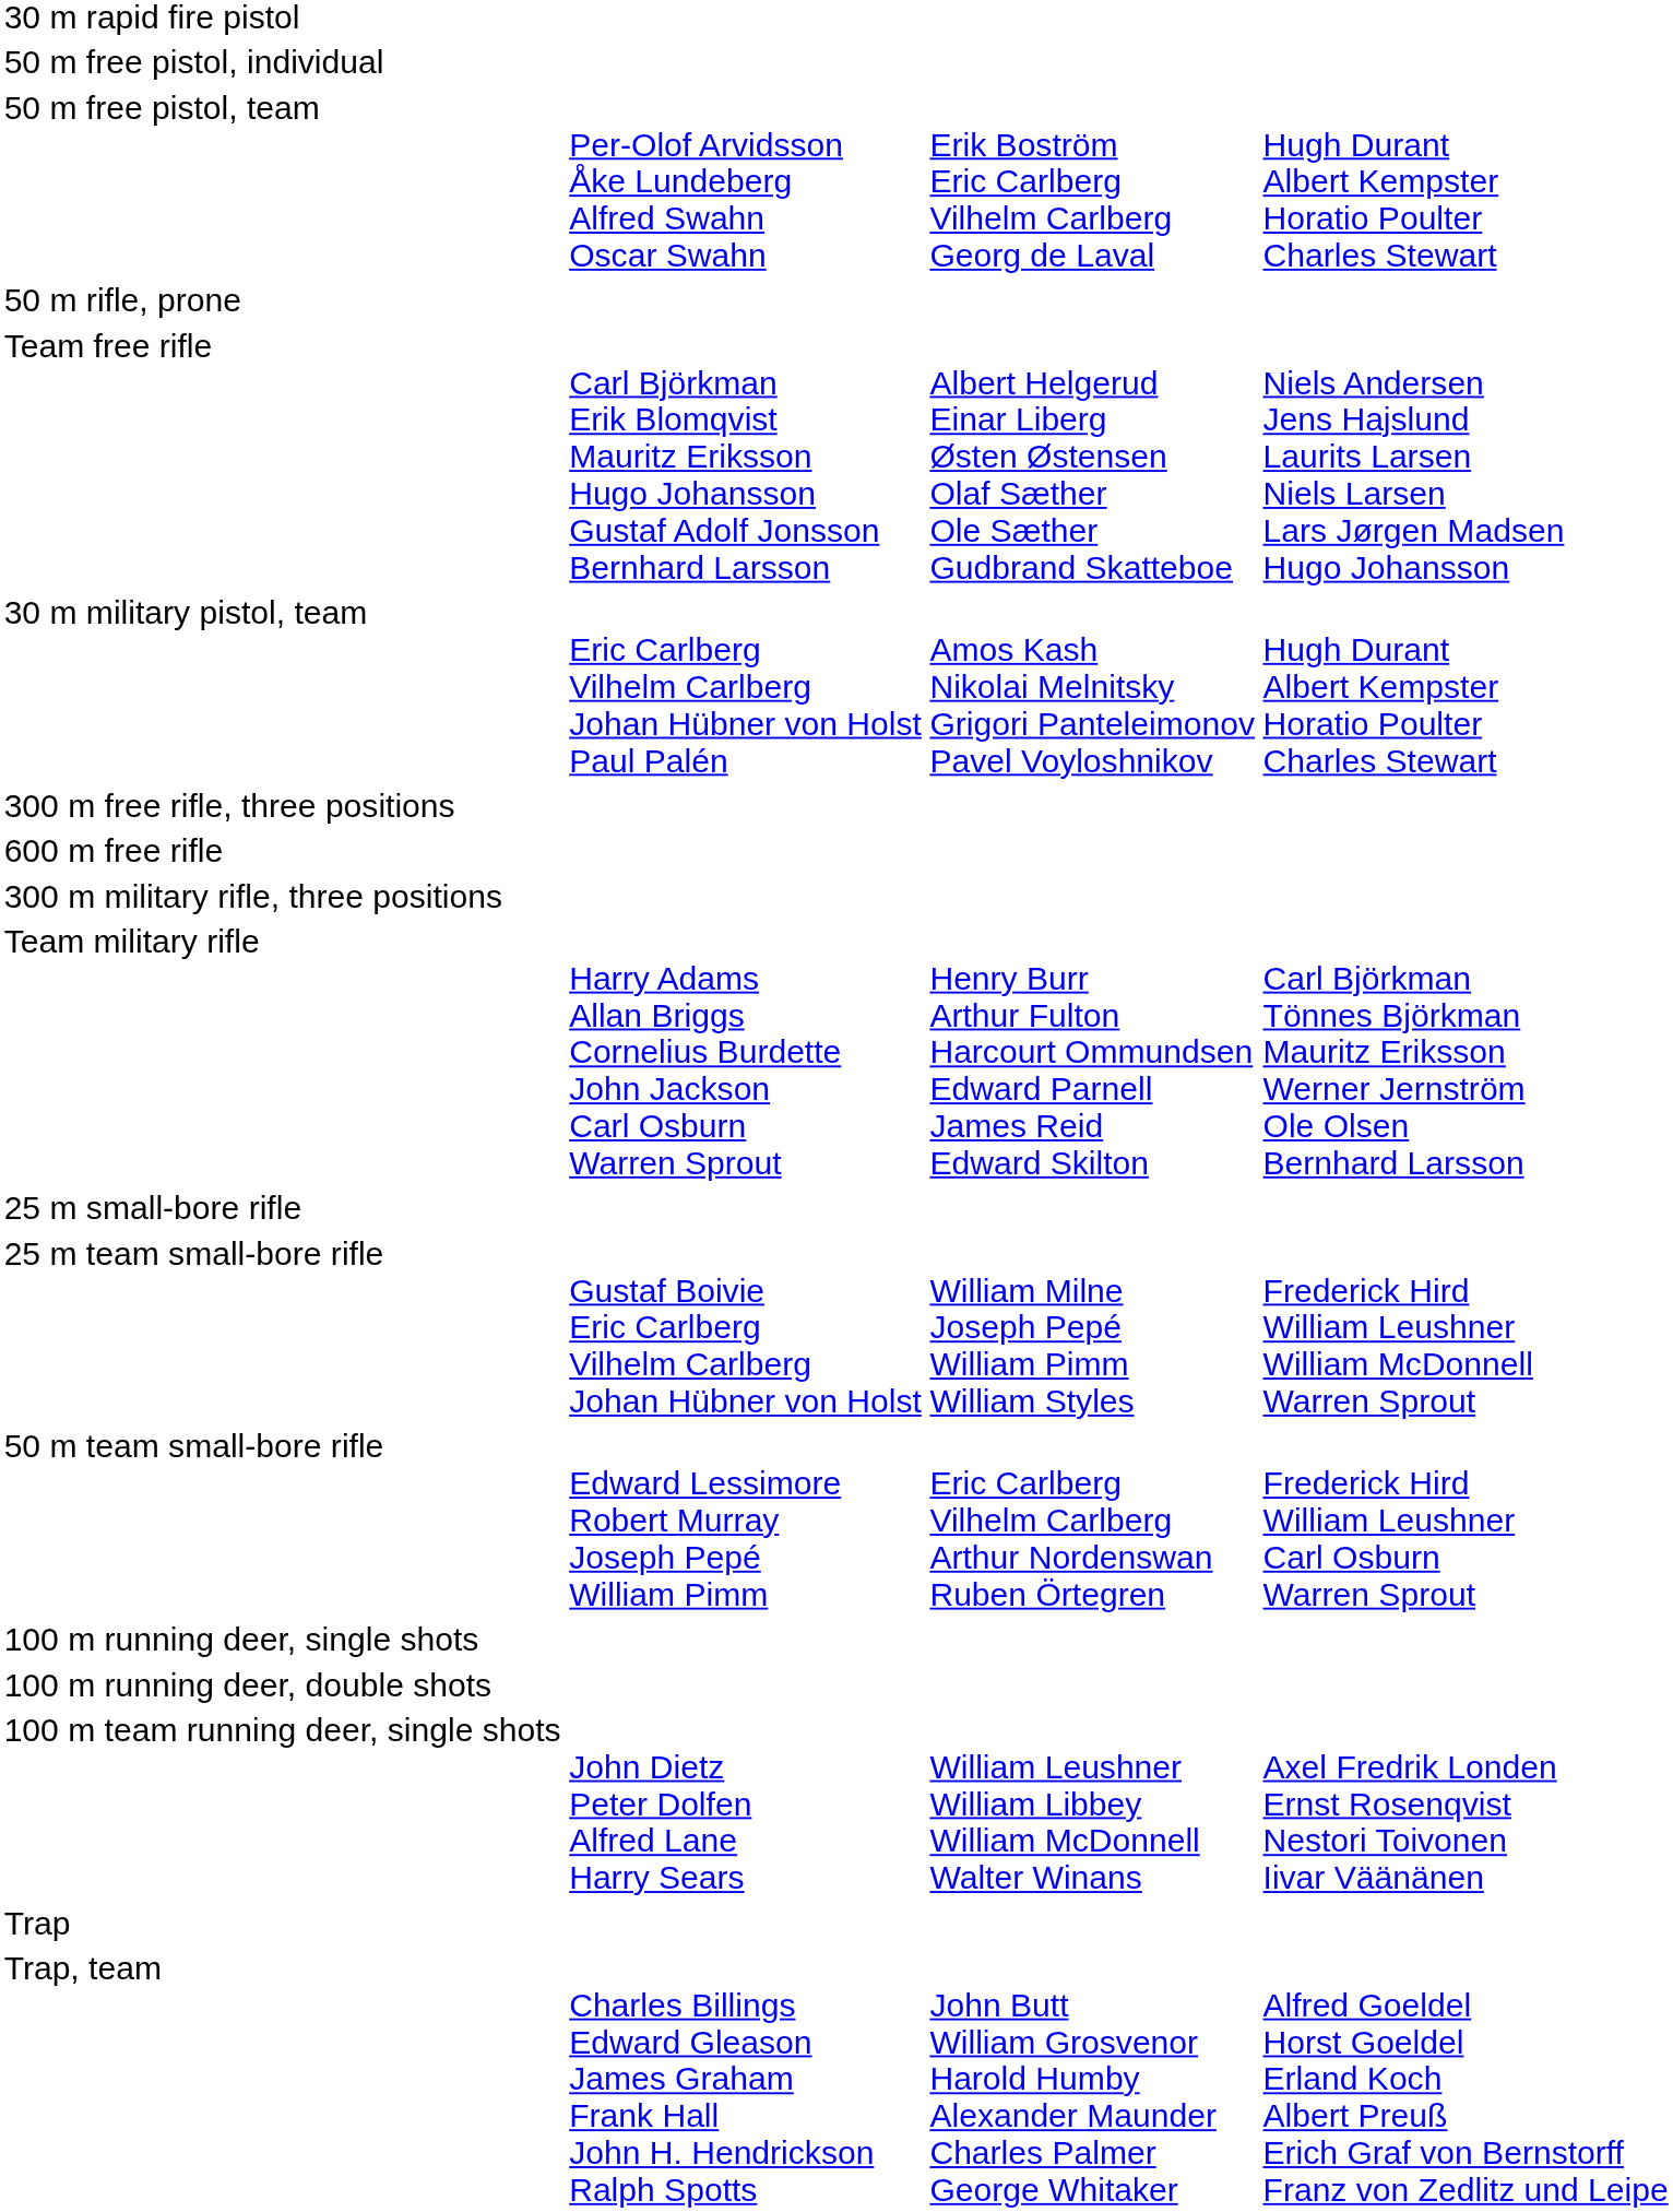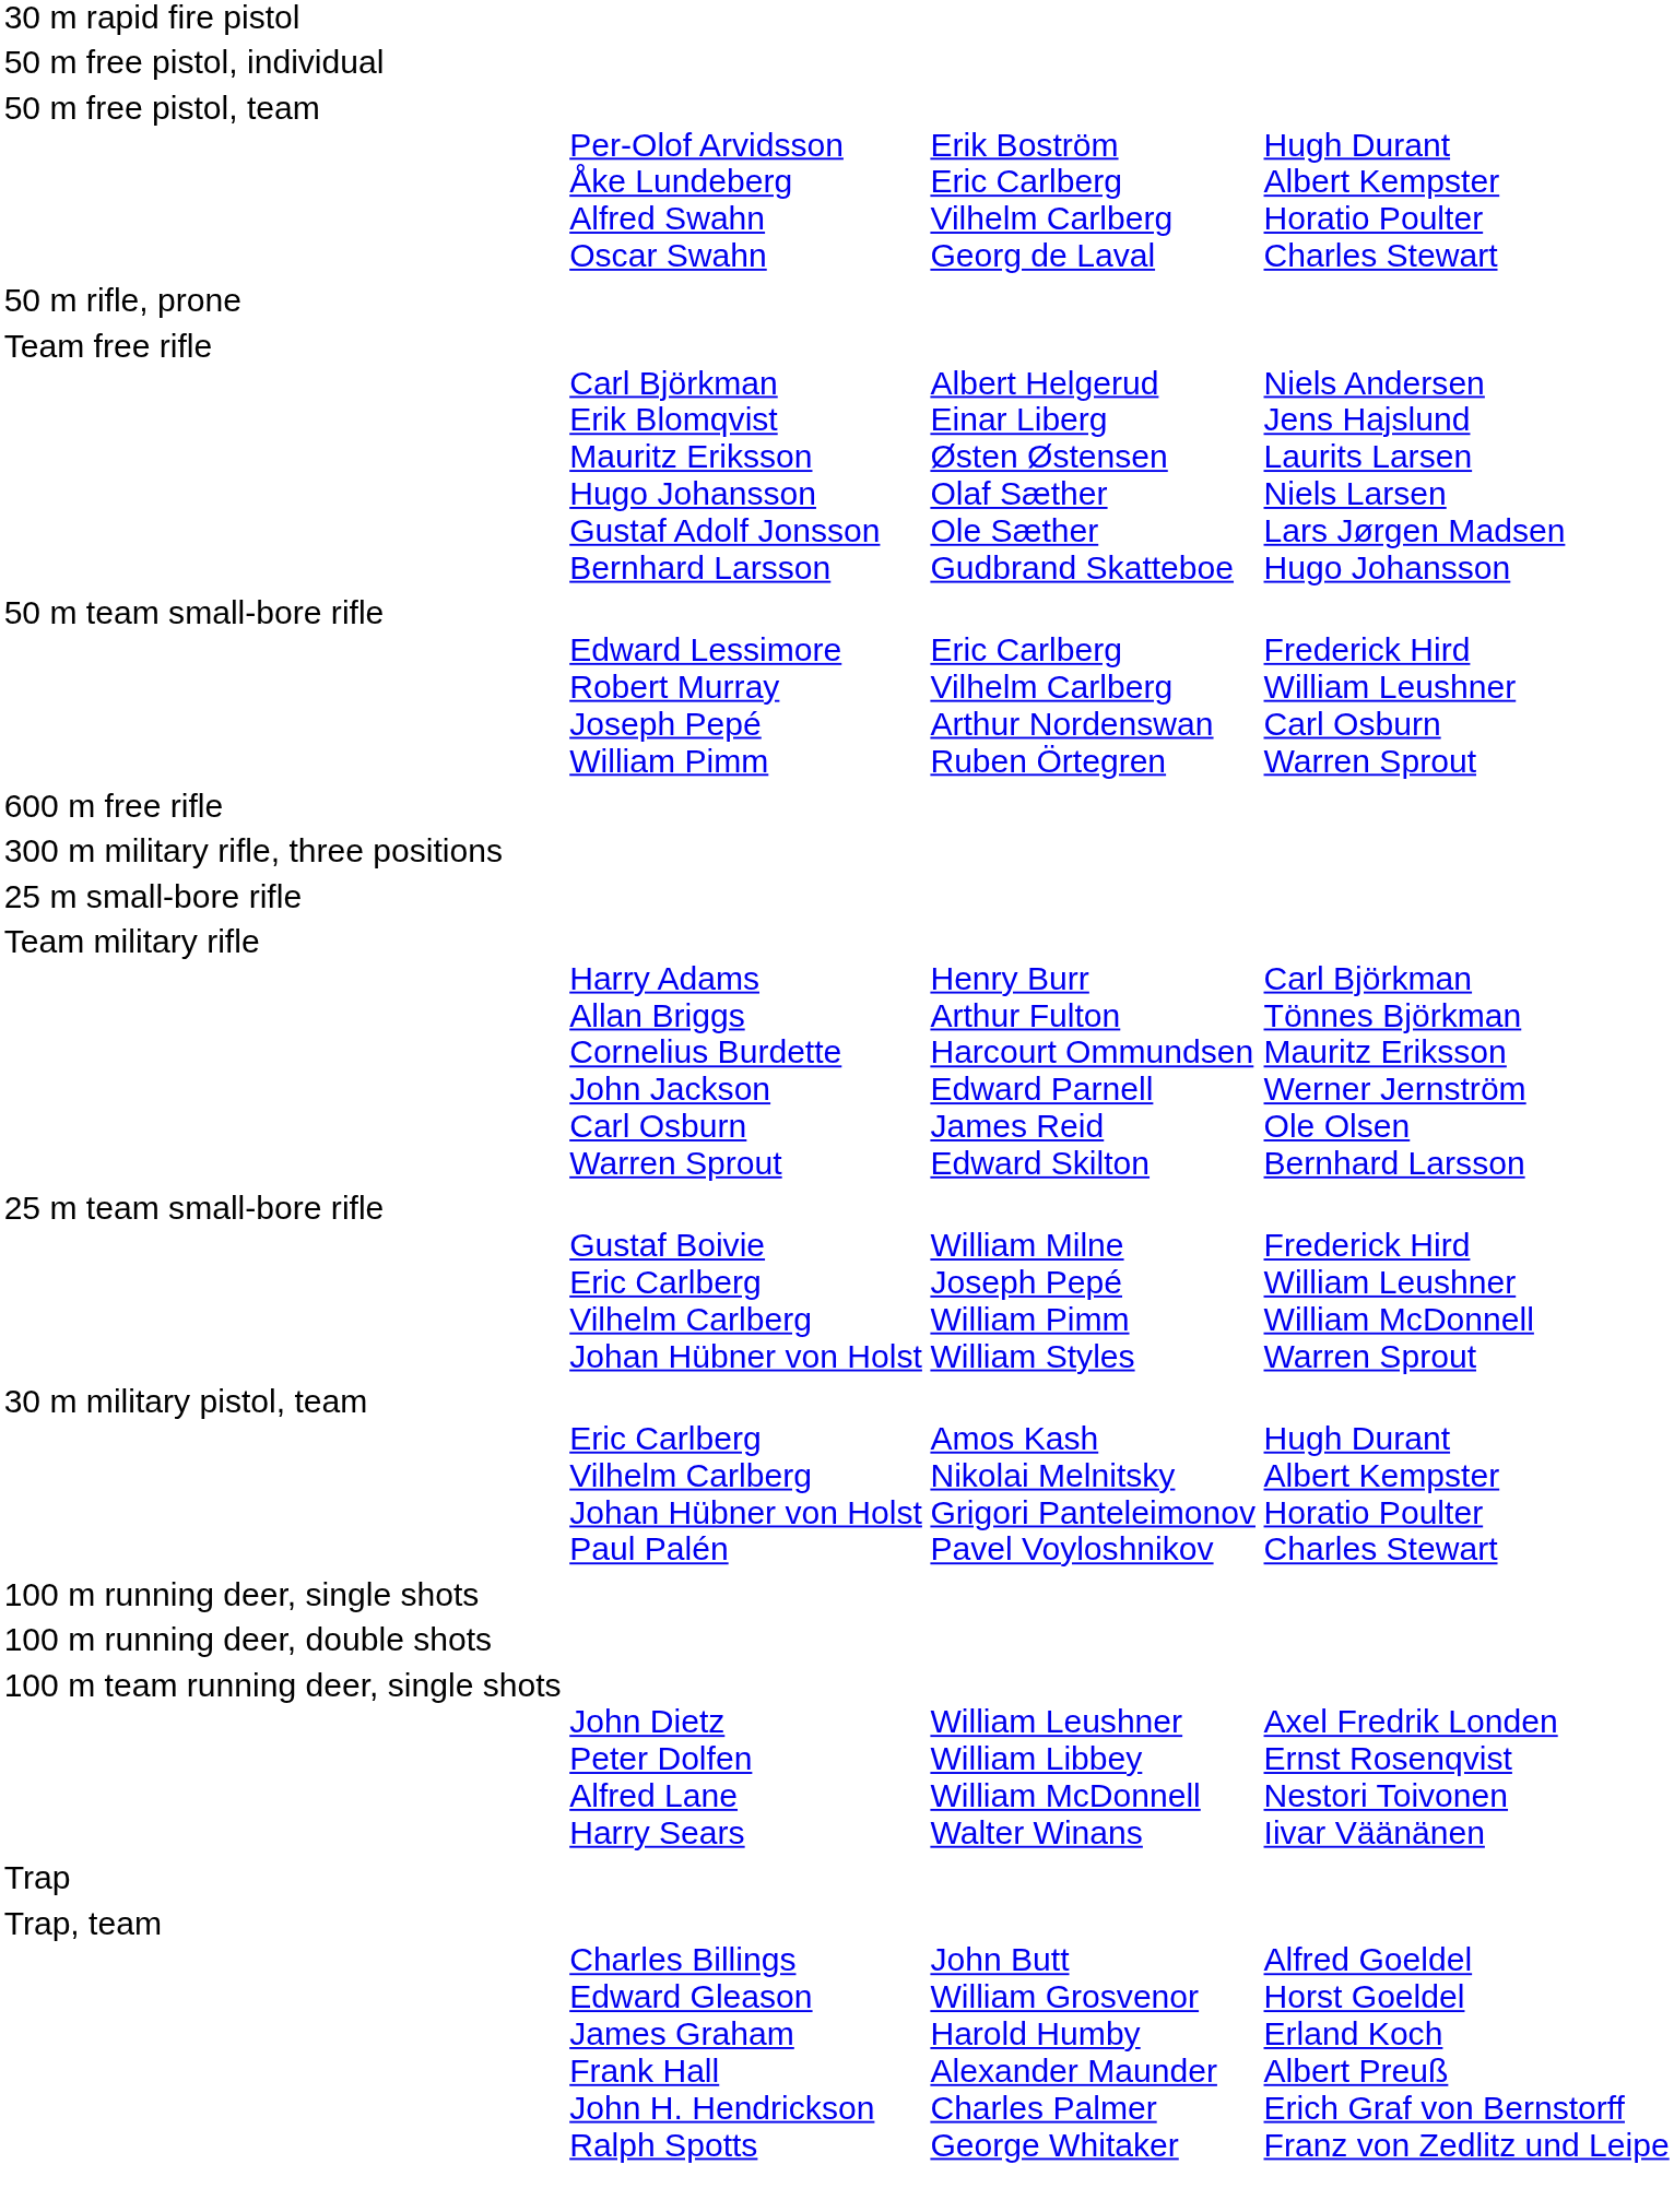rows swapped: 30 m military pistol, team <-> 50 m team small-bore rifle
- row: 300 m free rifle, three positions
rows swapped: Team military rifle <-> 25 m small-bore rifle
